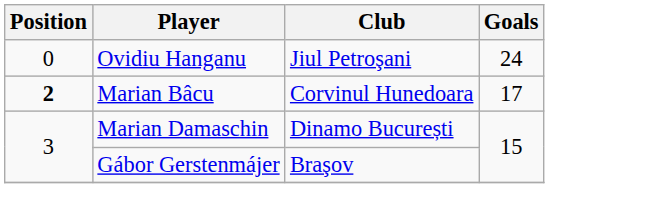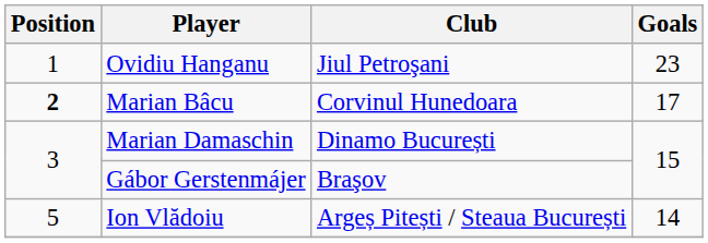Ovidiu Hanganu | Position: 0 -> 1
Ovidiu Hanganu | Goals: 24 -> 23
+ row: 5 | Ion Vlădoiu | Argeș Pitești / Steaua București | 14
